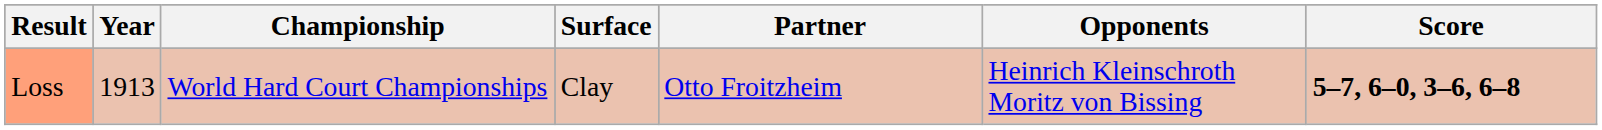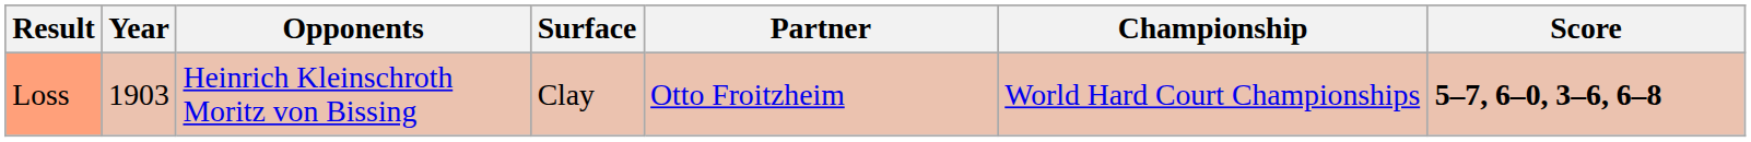columns swapped: Championship <-> Opponents
Loss | Year: 1913 -> 1903
